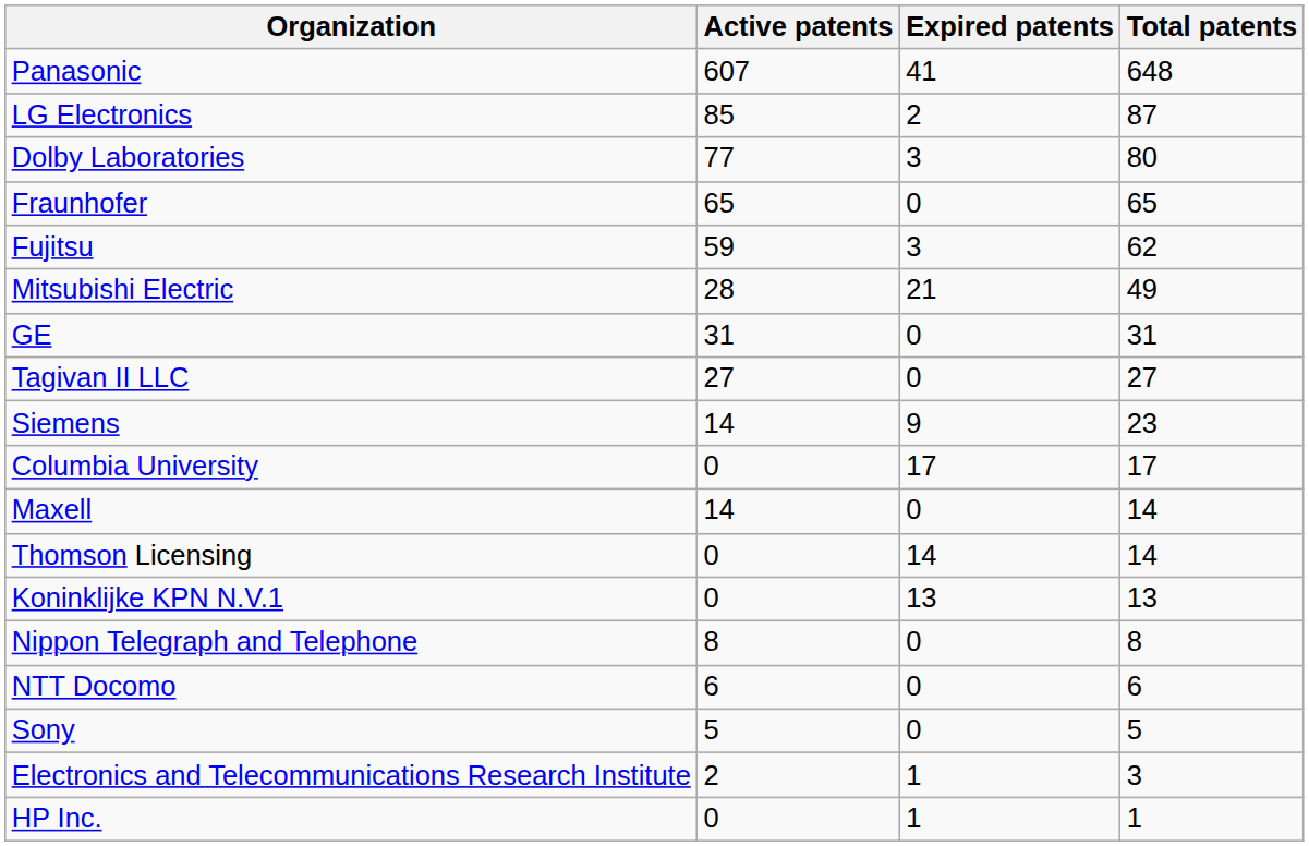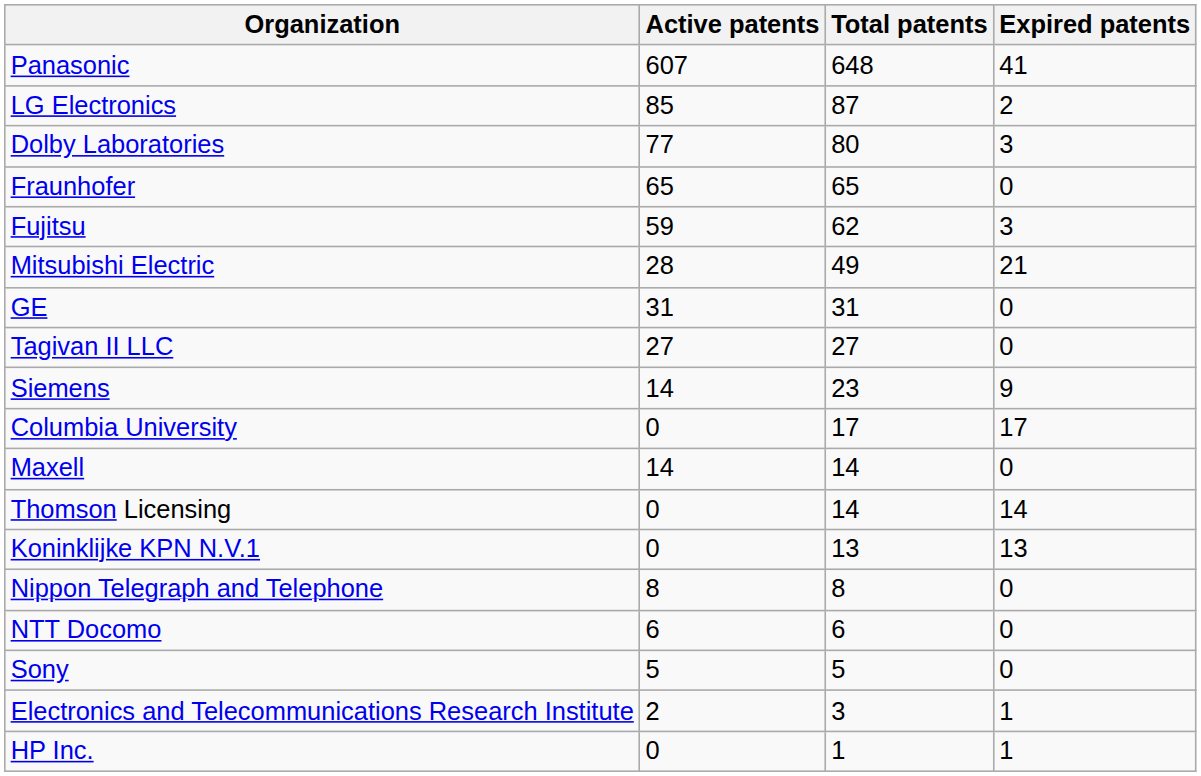columns swapped: Expired patents <-> Total patents
